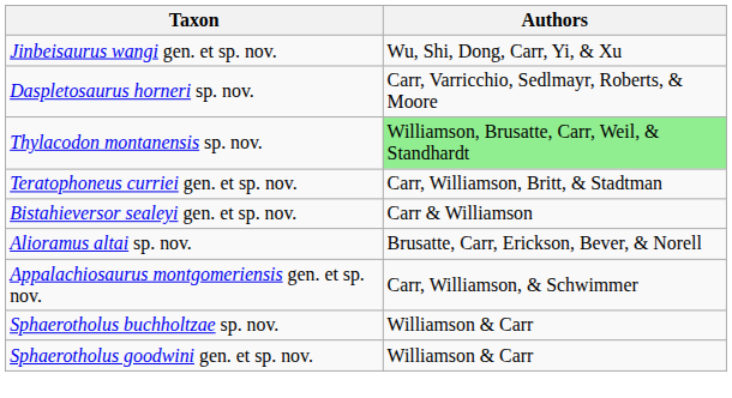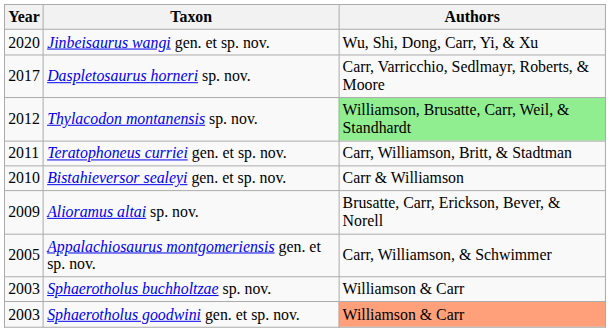+ column: Year | 2020 | 2017 | 2012 | 2011 | 2010 | 2009 | 2005 | 2003 | 2003
Sphaerotholus goodwini gen. et sp. nov. | Authors: no background -> lightsalmon background
